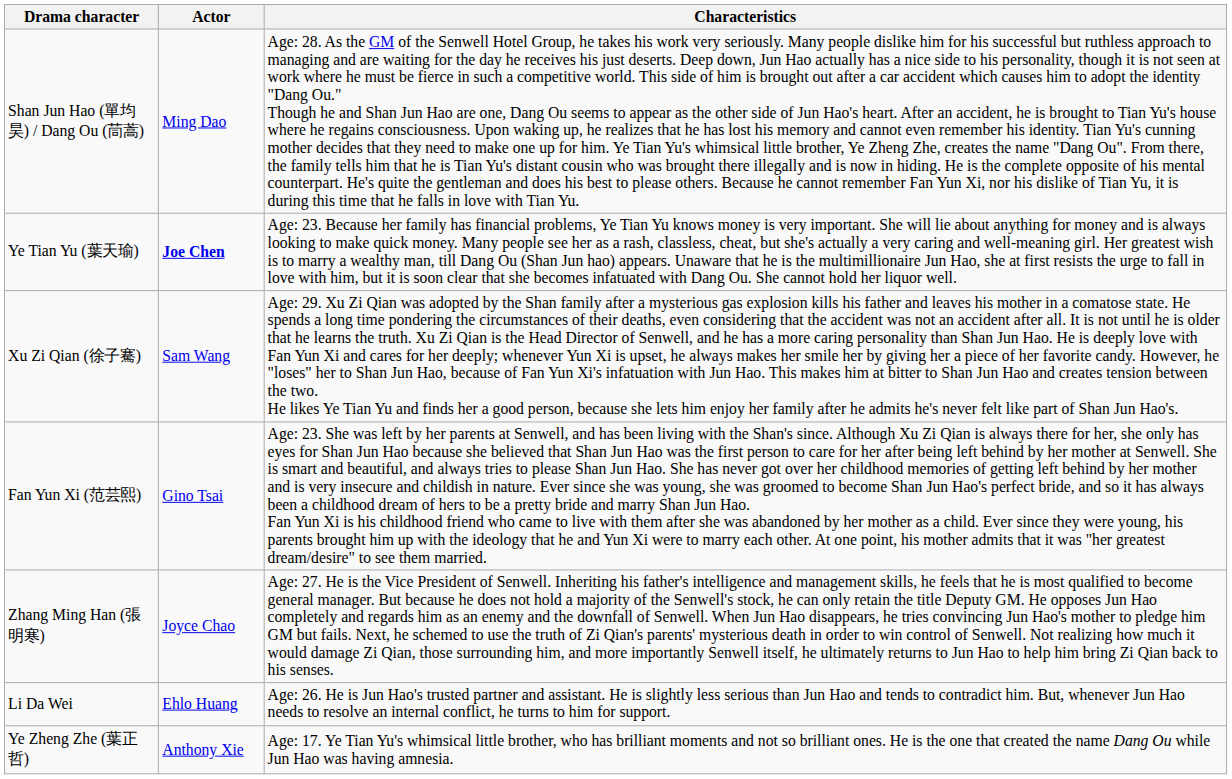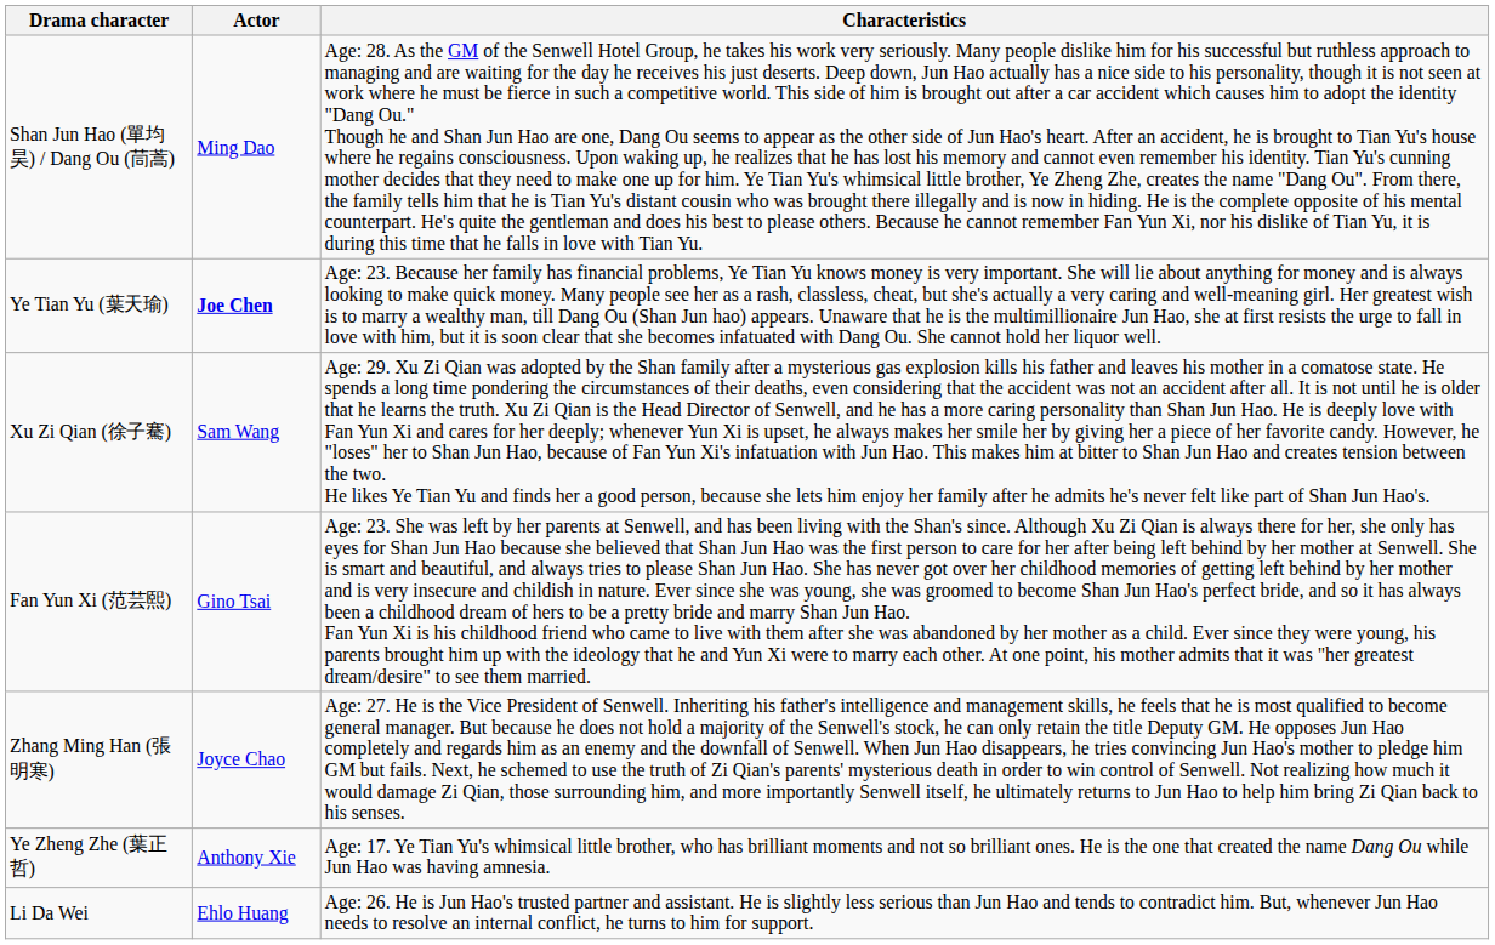rows swapped: Li Da Wei <-> Ye Zheng Zhe (葉正哲)
